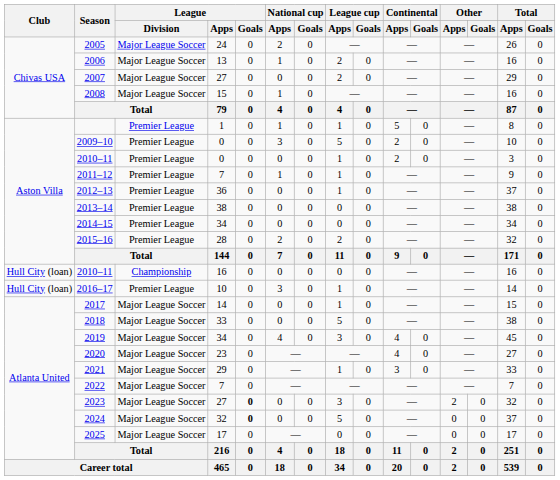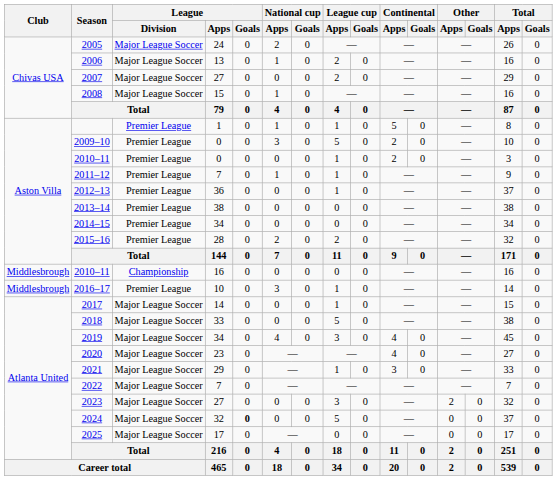2010–11 / 16 | Club: Hull City (loan) -> Middlesbrough
2016–17 | Club: Hull City (loan) -> Middlesbrough
2023 | League / Goals: bold -> normal
